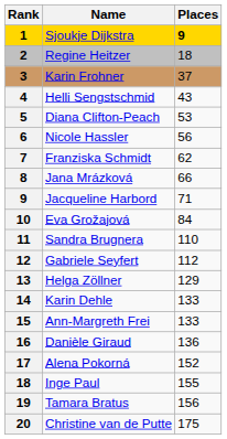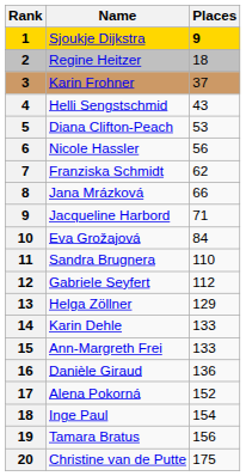Inge Paul | Places: 155 -> 154
